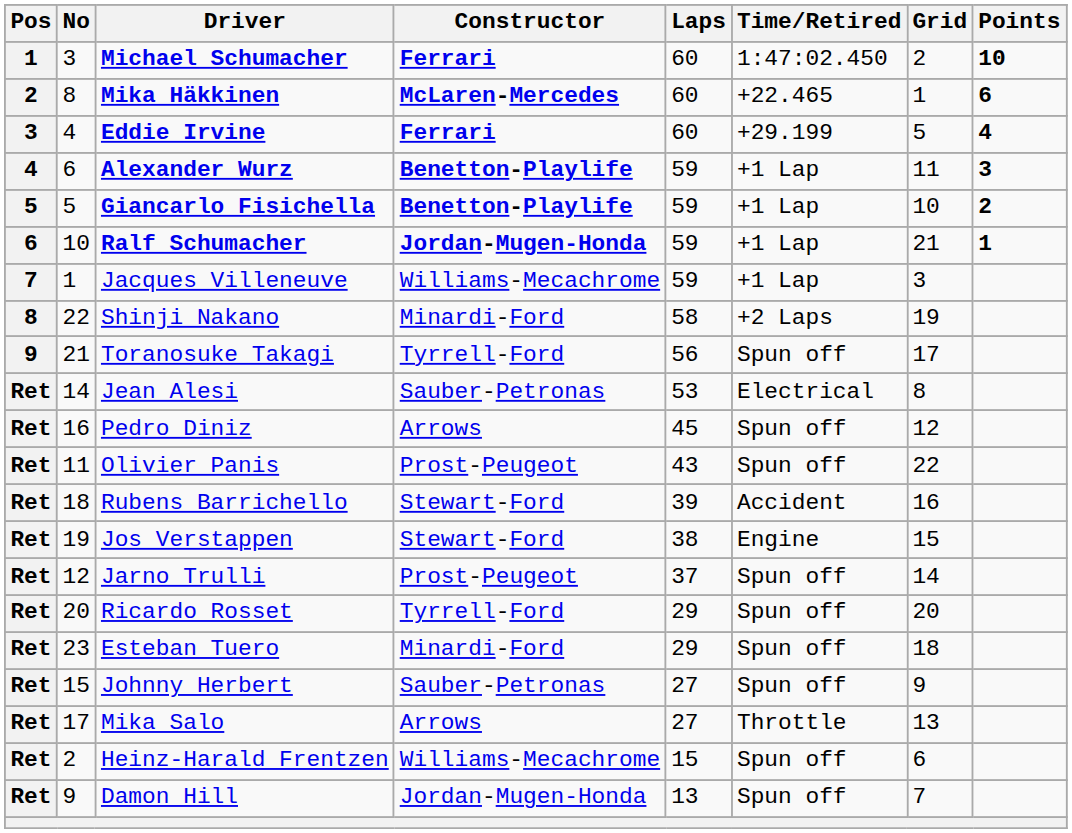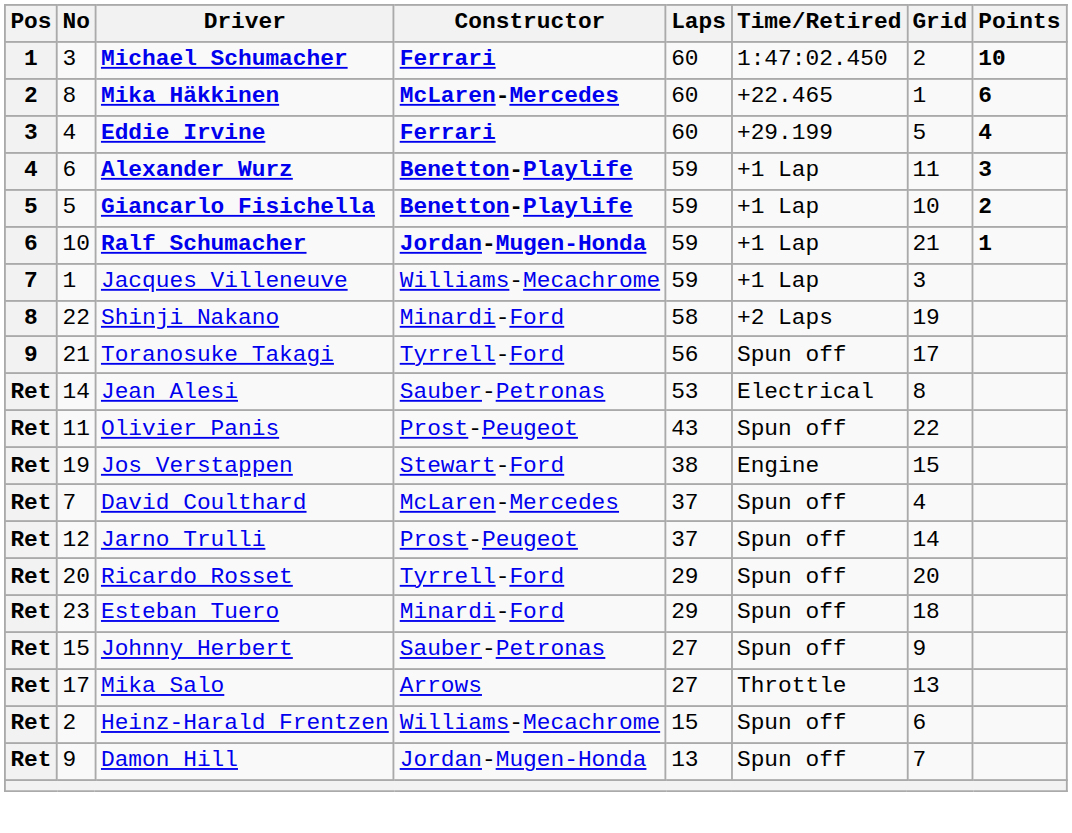- row: Ret | 16 | Pedro Diniz | Arrows | 45 | Spun off | 12
- row: Ret | 18 | Rubens Barrichello | Stewart-Ford | 39 | Accident | 16
+ row: Ret | 7 | David Coulthard | McLaren-Mercedes | 37 | Spun off | 4
